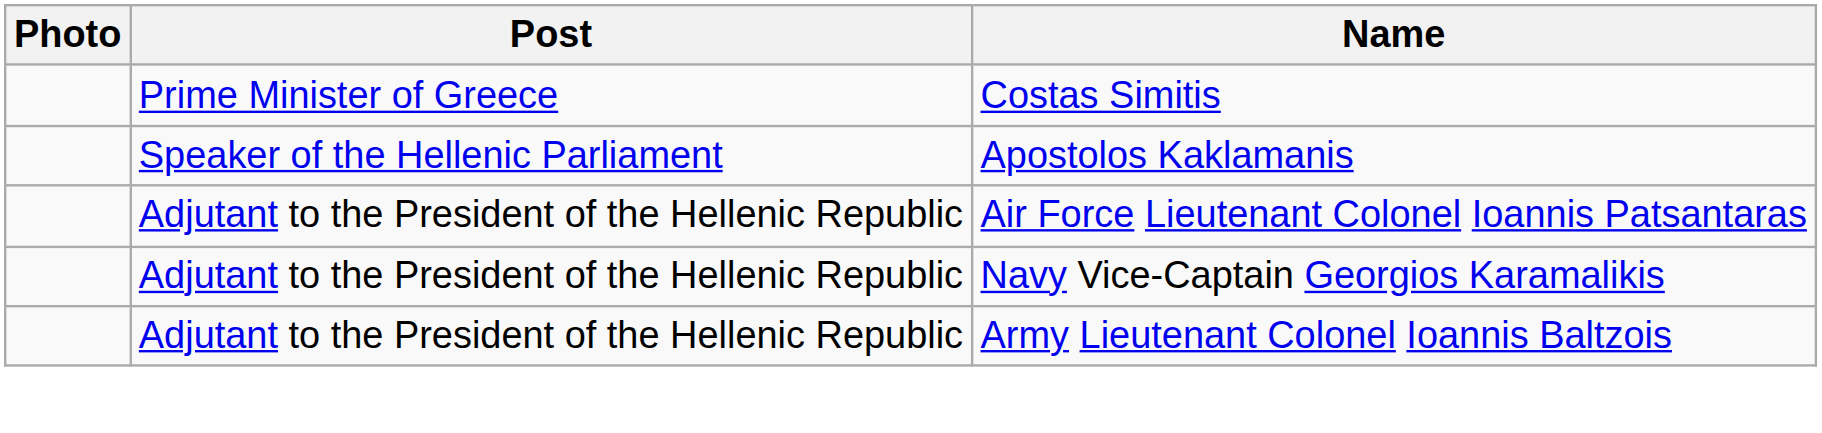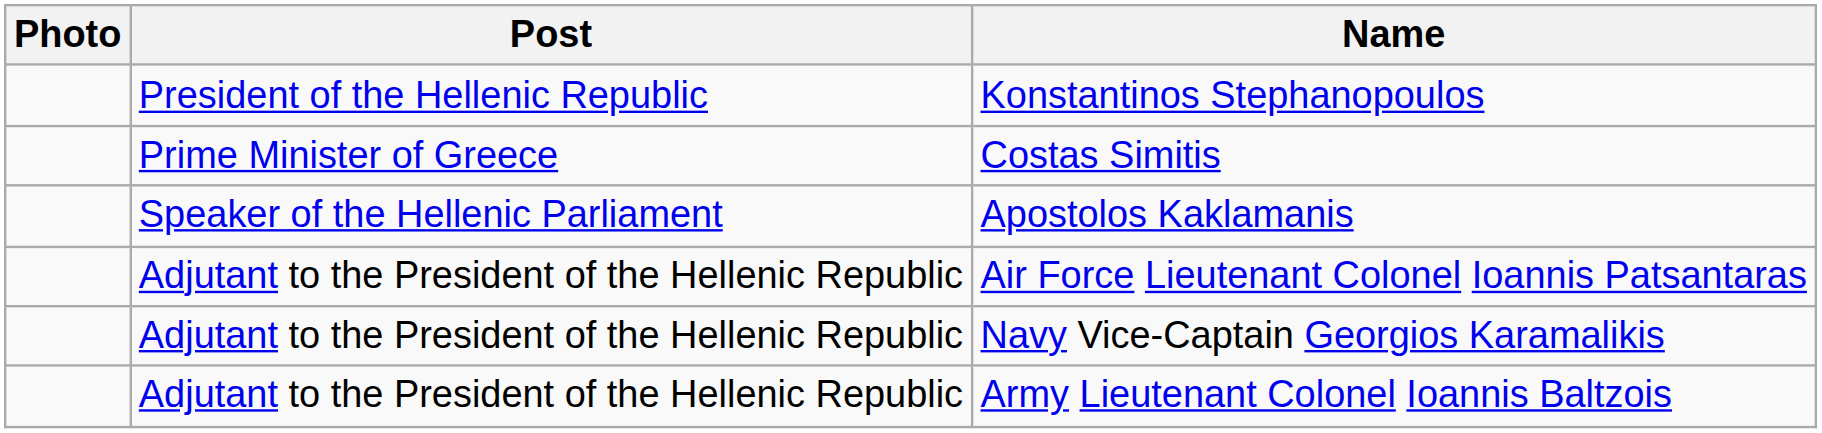+ row: President of the Hellenic Republic | Konstantinos Stephanopoulos
